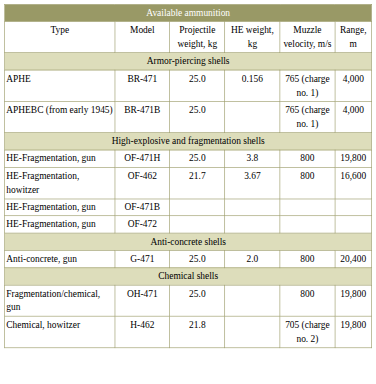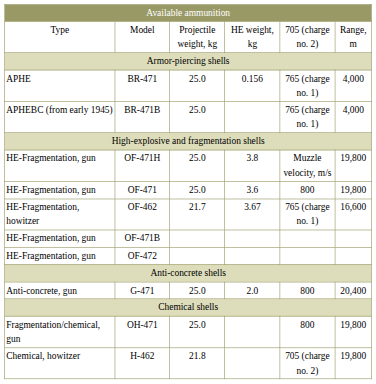Model | column 5: Muzzle velocity, m/s -> 705 (charge no. 2)
OF-471H | column 5: 800 -> Muzzle velocity, m/s
+ row: HE-Fragmentation, gun | OF-471 | 25.0 | 3.6 | 800 | 19,800
OF-462 | column 5: 800 -> 765 (charge no. 1)
